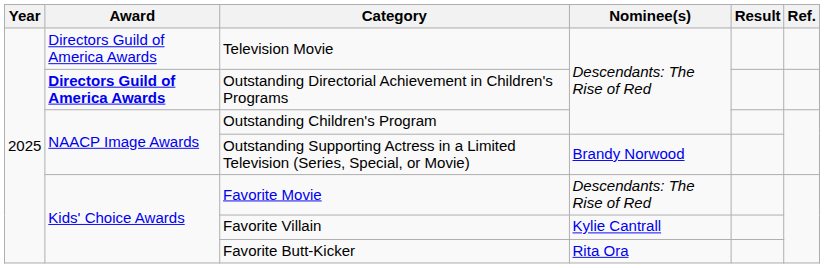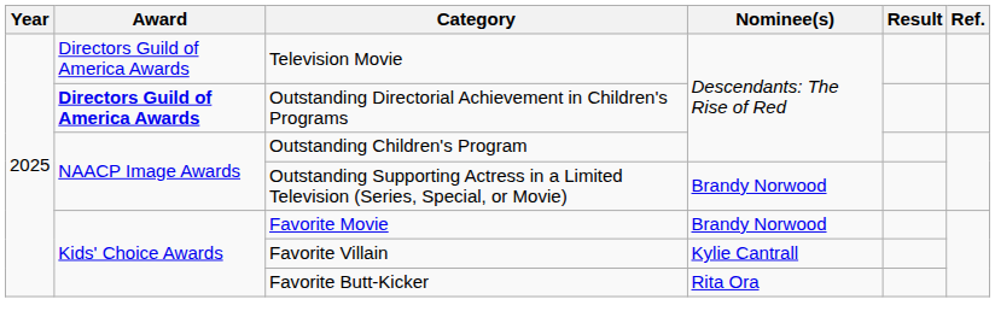Favorite Movie | Nominee(s): Descendants: The Rise of Red -> Brandy Norwood
